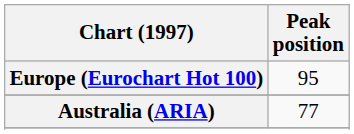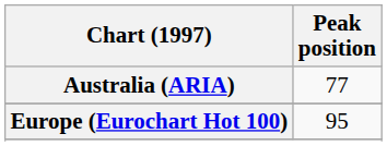rows swapped: Australia (ARIA) <-> Europe (Eurochart Hot 100)
